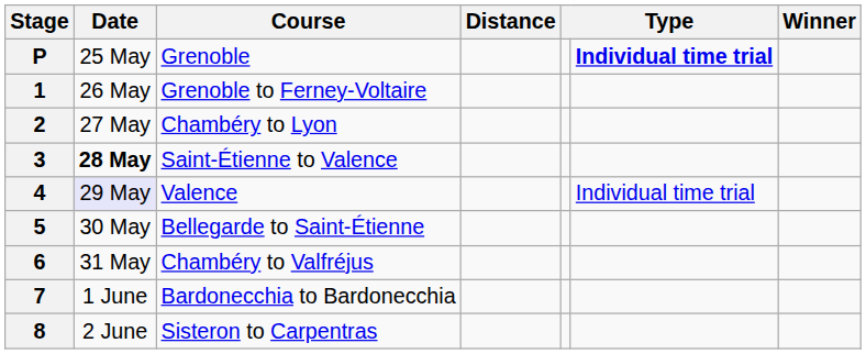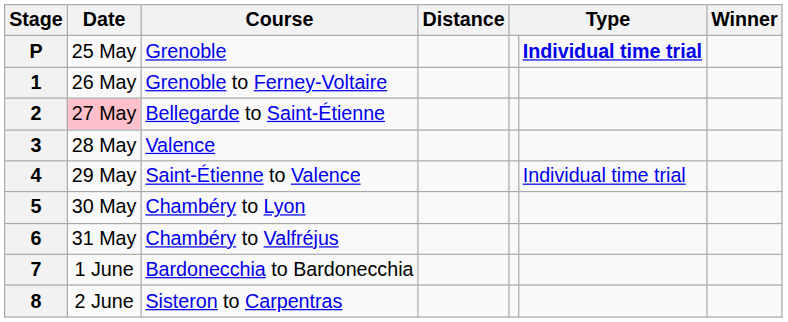2 | Date: no background -> pink background
2 | Course: Chambéry to Lyon -> Bellegarde to Saint-Étienne
3 | Date: bold -> normal
3 | Course: Saint-Étienne to Valence -> Valence
4 | Date: lavender background -> no background
4 | Course: Valence -> Saint-Étienne to Valence
5 | Course: Bellegarde to Saint-Étienne -> Chambéry to Lyon
